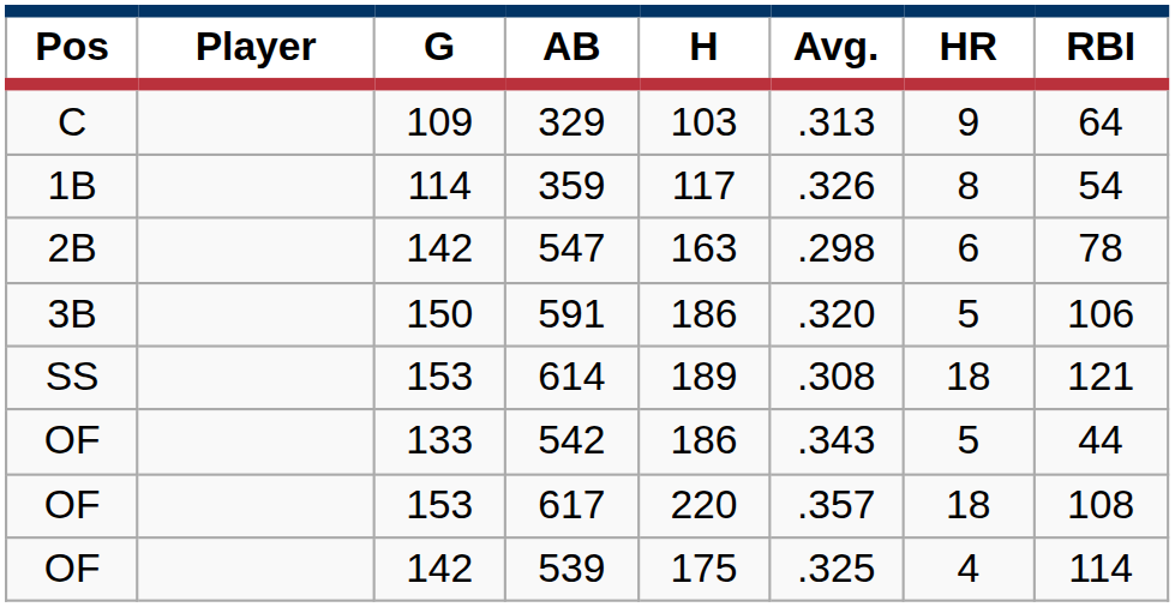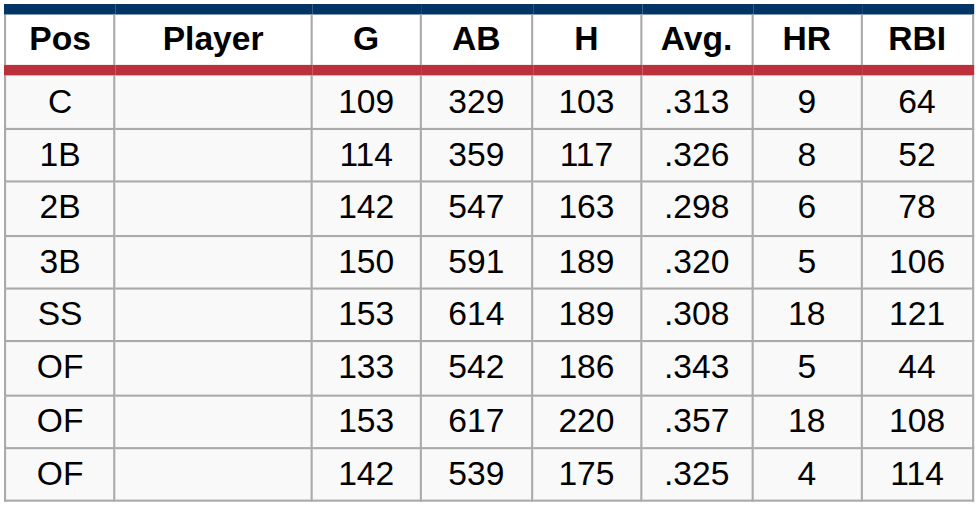359 | RBI: 54 -> 52
591 | H: 186 -> 189
